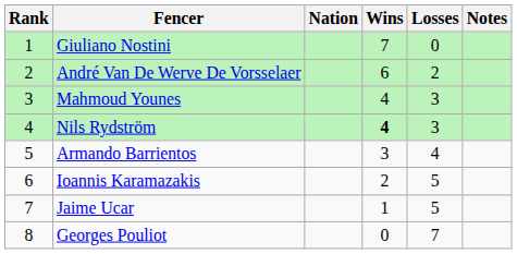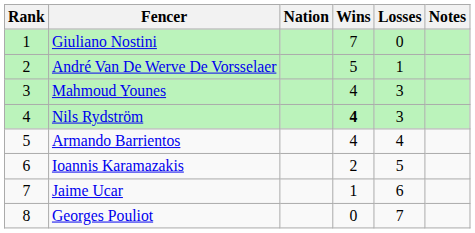André Van De Werve De Vorsselaer | Wins: 6 -> 5
André Van De Werve De Vorsselaer | Losses: 2 -> 1
Armando Barrientos | Wins: 3 -> 4
Jaime Ucar | Losses: 5 -> 6
